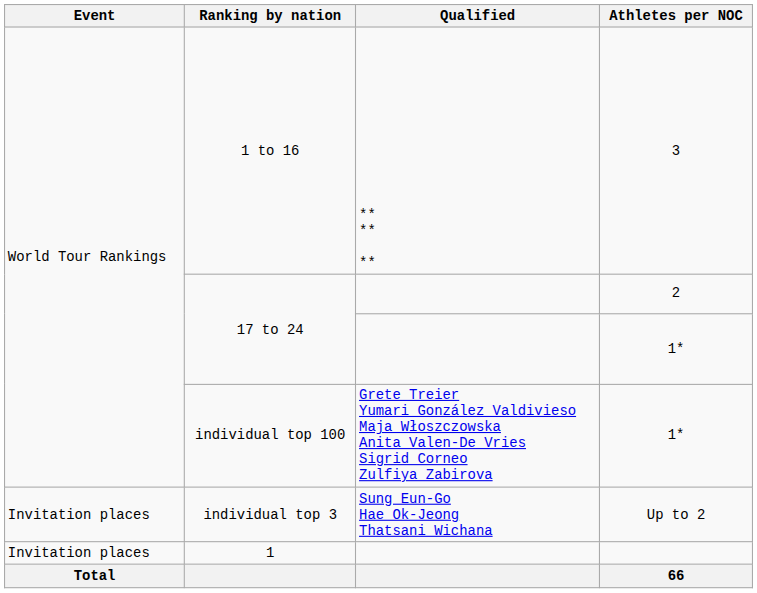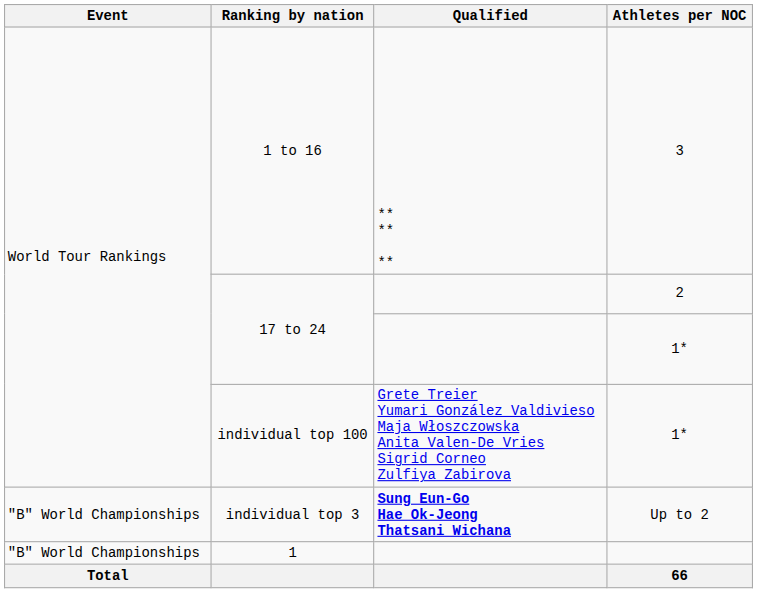individual top 3 | Event: Invitation places -> "B" World Championships
individual top 3 | Qualified: normal -> bold
1 | Event: Invitation places -> "B" World Championships
